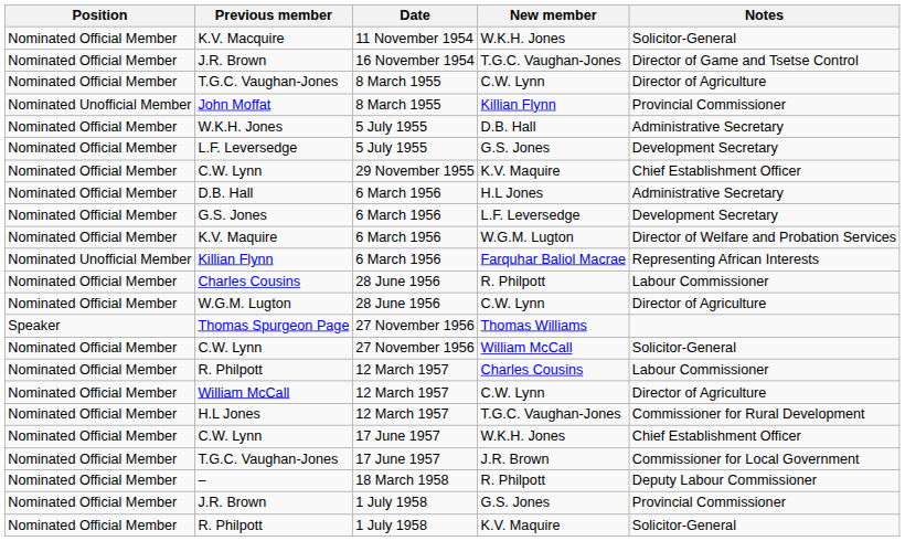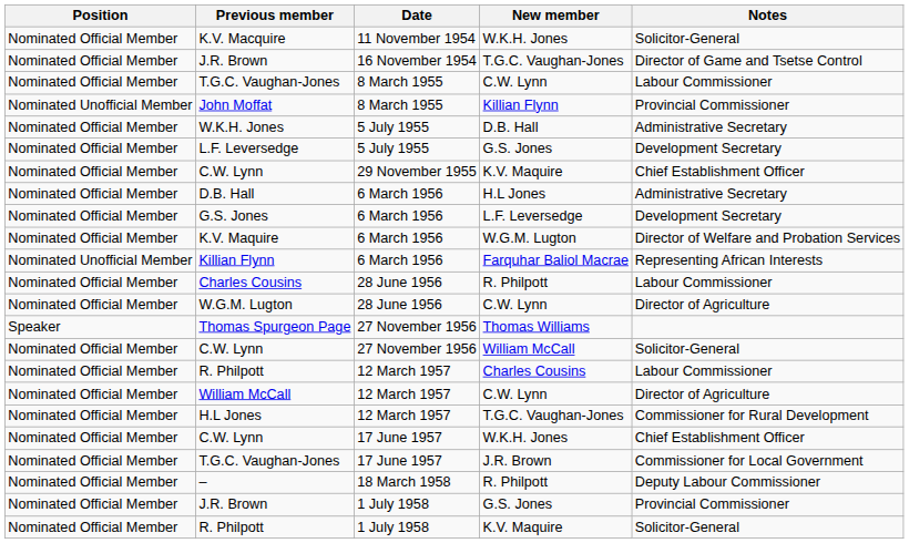T.G.C. Vaughan-Jones / 8 March 1955 | Notes: Director of Agriculture -> Labour Commissioner
